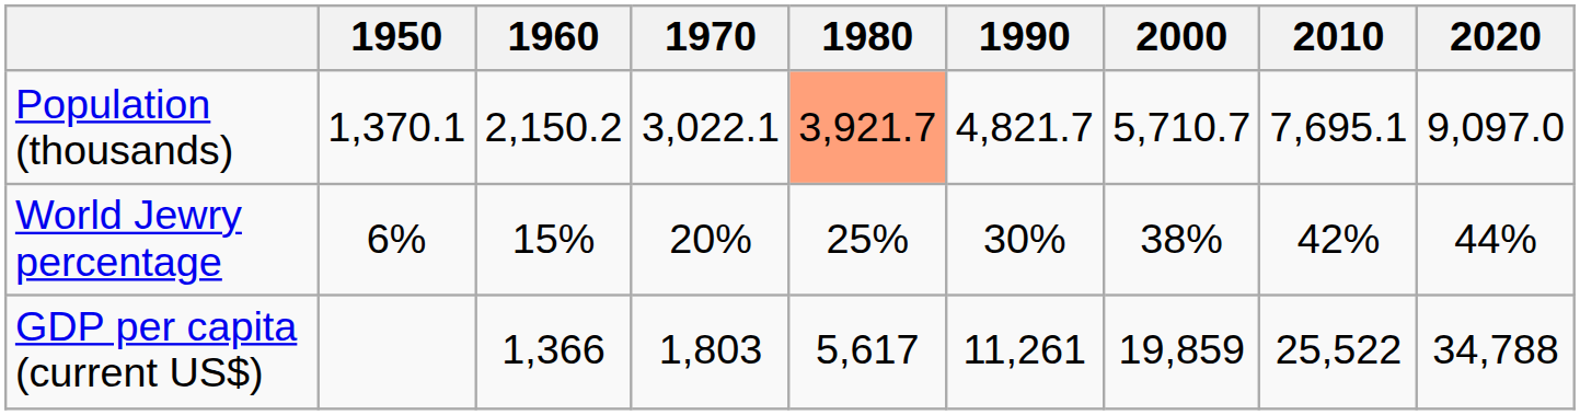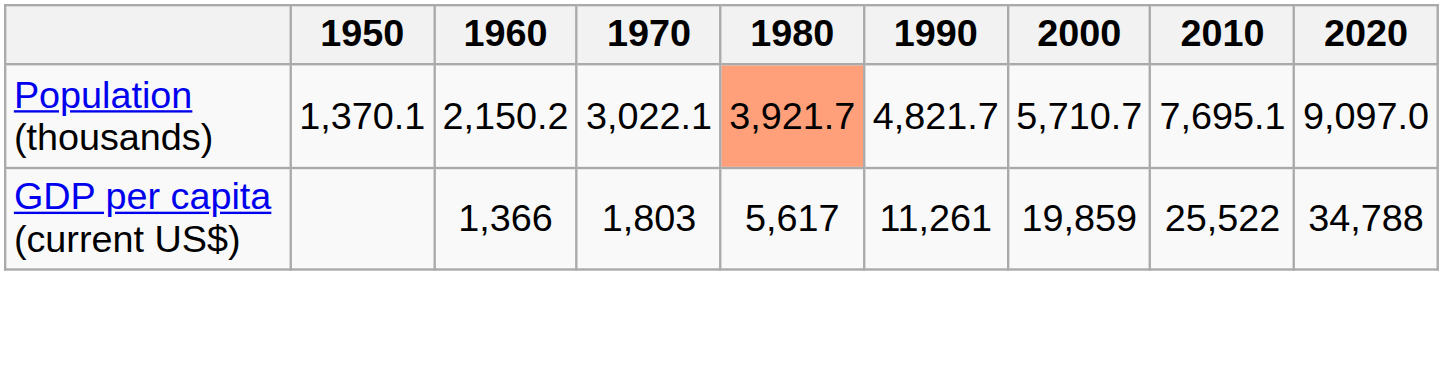- row: World Jewry percentage | 6% | 15% | 20% | 25% | 30% | 38% | 42% | 44%
